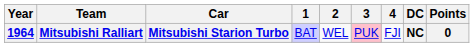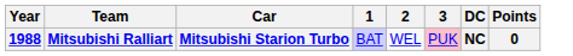- column: 4 | FJI
Mitsubishi Ralliart | Year: 1964 -> 1988
